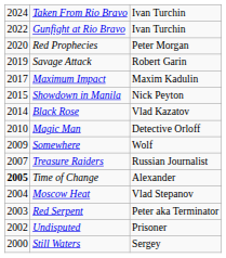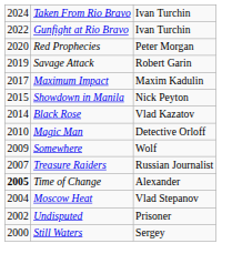- row: 2003 | Red Serpent | Peter aka Terminator
